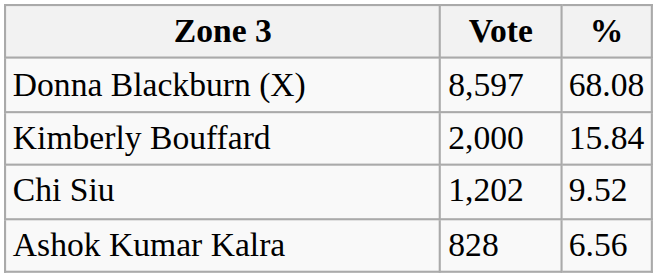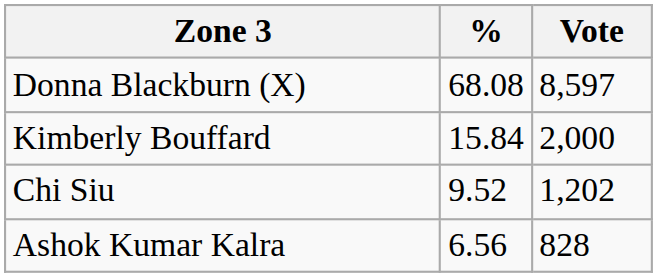columns swapped: Vote <-> %
